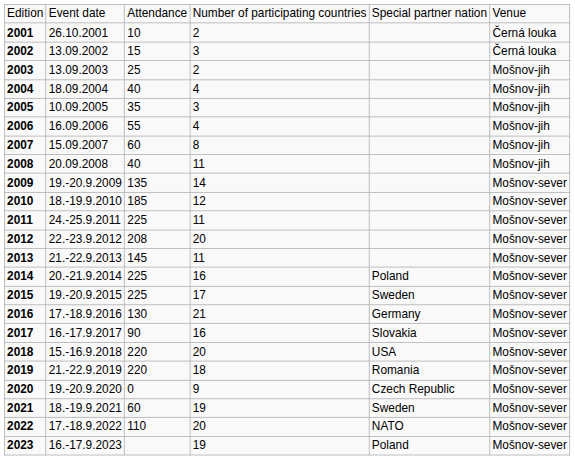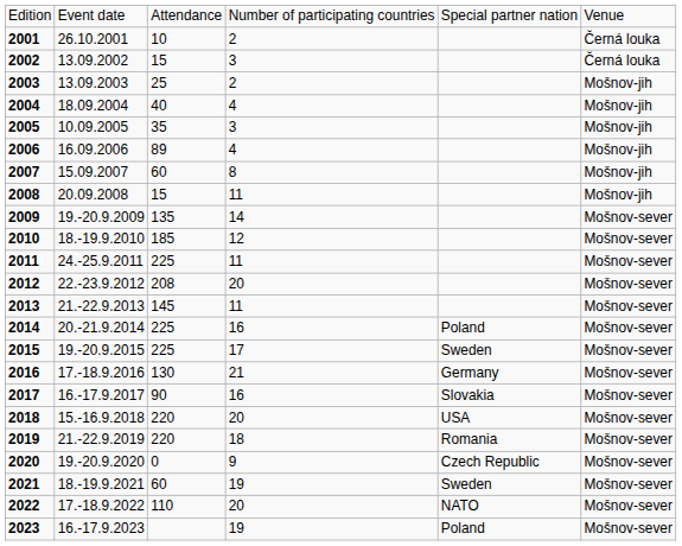2006 | column 3: 55 -> 89
2008 | column 3: 40 -> 15
